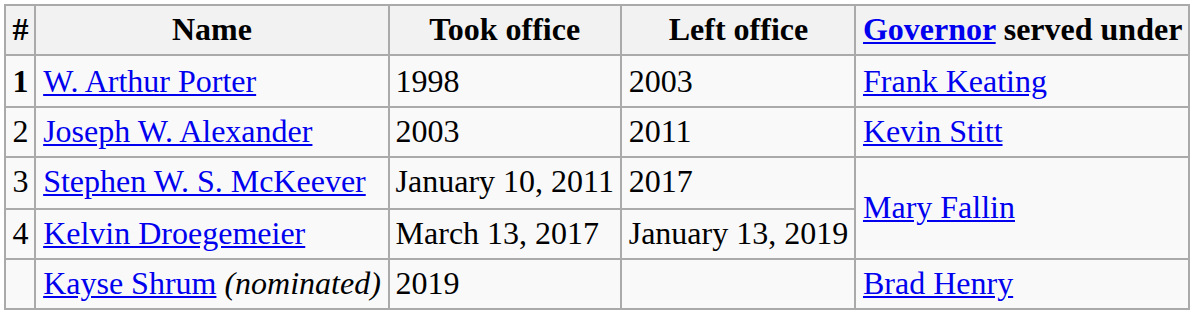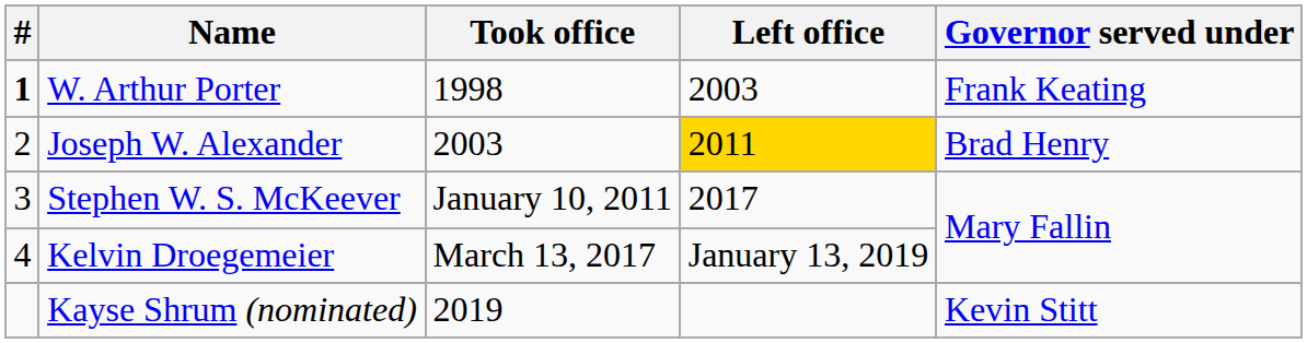Joseph W. Alexander | Left office: no background -> gold background
Joseph W. Alexander | Governor served under: Kevin Stitt -> Brad Henry
Kayse Shrum (nominated) | Governor served under: Brad Henry -> Kevin Stitt
